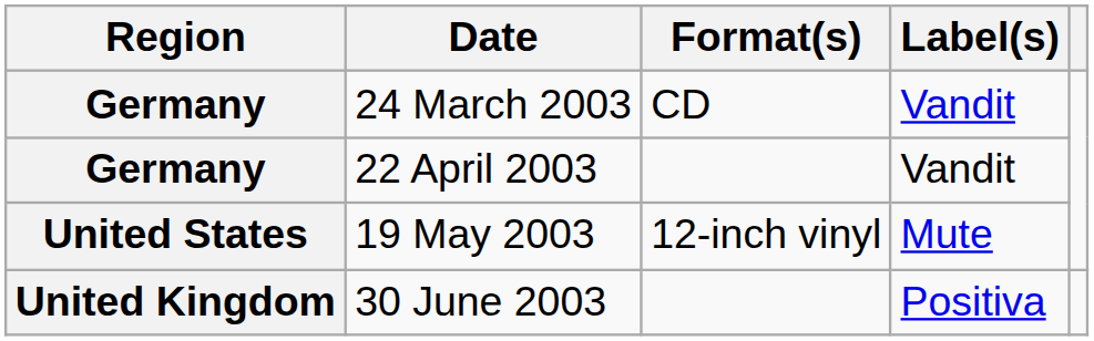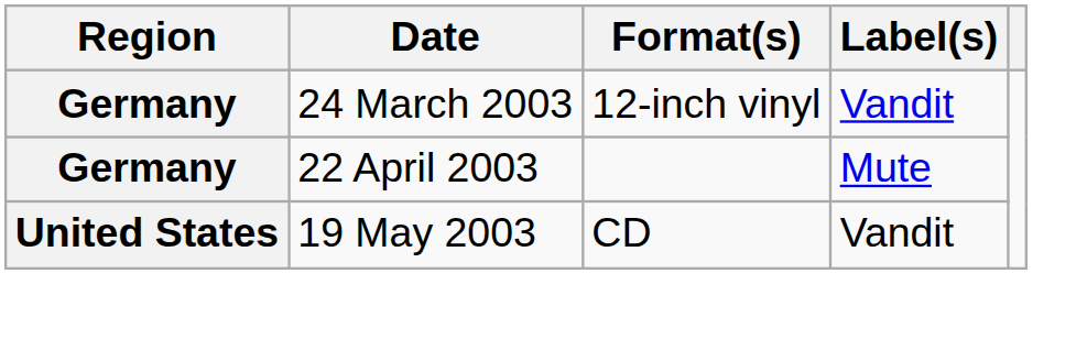24 March 2003 | Format(s): CD -> 12-inch vinyl
22 April 2003 | Label(s): Vandit -> Mute
19 May 2003 | Format(s): 12-inch vinyl -> CD
19 May 2003 | Label(s): Mute -> Vandit
- row: United Kingdom | 30 June 2003 | Positiva
